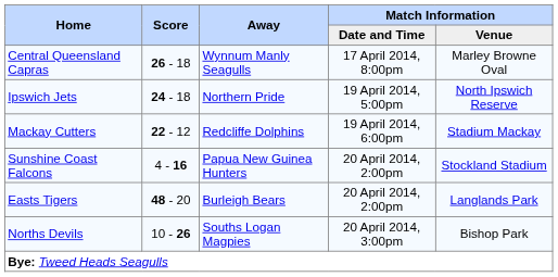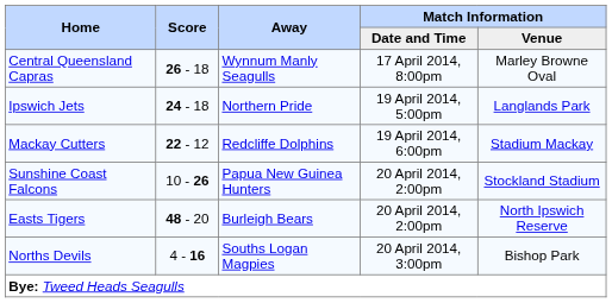Ipswich Jets | Match Information / Venue: North Ipswich Reserve -> Langlands Park
Sunshine Coast Falcons | Score: 4 - 16 -> 10 - 26
Easts Tigers | Match Information / Venue: Langlands Park -> North Ipswich Reserve
Norths Devils | Score: 10 - 26 -> 4 - 16
